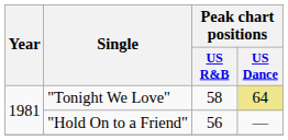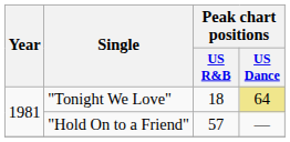"Tonight We Love" | Peak chart positions / US R&B: 58 -> 18
"Hold On to a Friend" | Peak chart positions / US R&B: 56 -> 57
